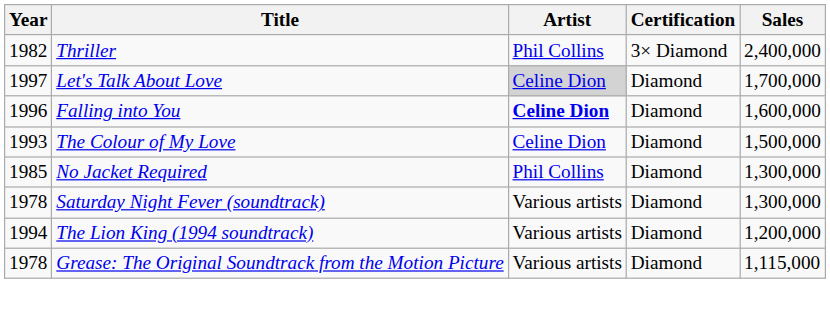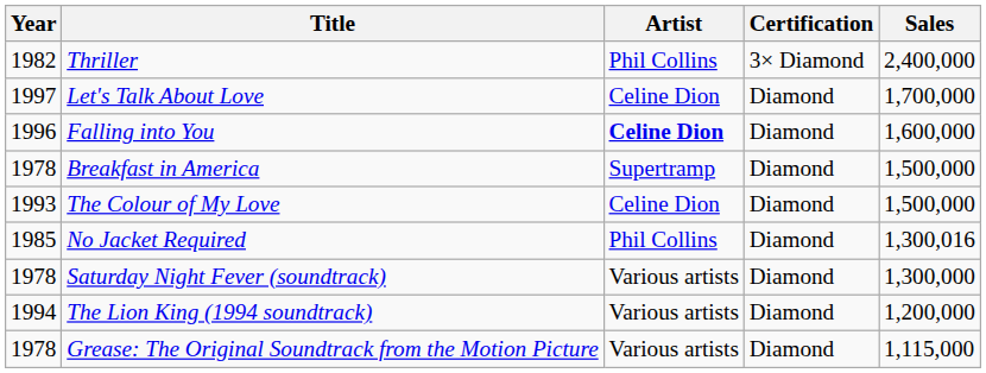Let's Talk About Love | Artist: lightgrey background -> no background
+ row: 1978 | Breakfast in America | Supertramp | Diamond | 1,500,000
No Jacket Required | Sales: 1,300,000 -> 1,300,016
